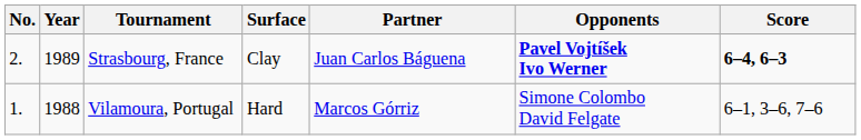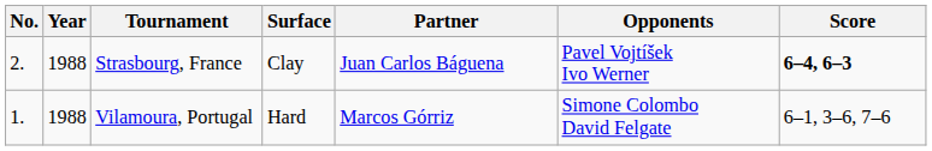Strasbourg, France | Year: 1989 -> 1988
Strasbourg, France | Opponents: bold -> normal
